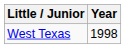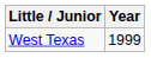West Texas | Year: 1998 -> 1999
